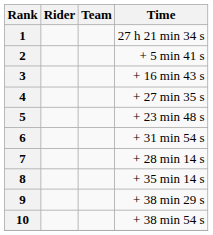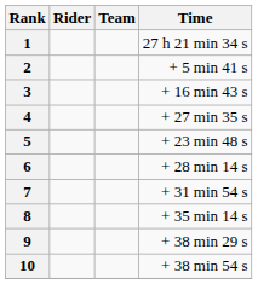6 | Time: + 31 min 54 s -> + 28 min 14 s
7 | Time: + 28 min 14 s -> + 31 min 54 s
